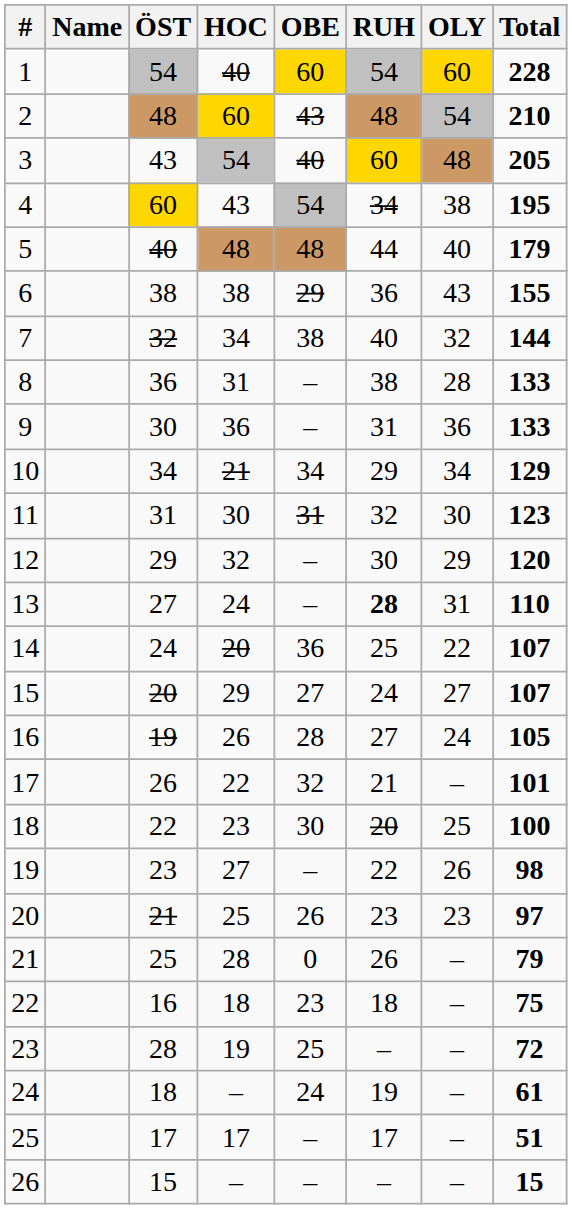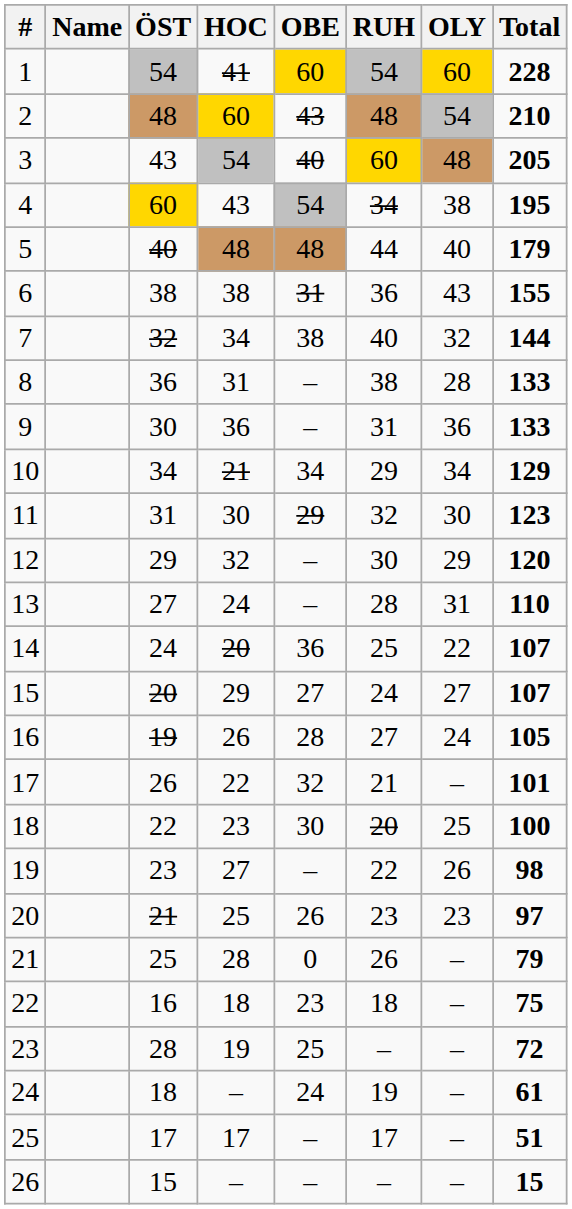1 | HOC: 40 -> 41
6 | OBE: 29 -> 31
11 | OBE: 31 -> 29
13 | RUH: bold -> normal
